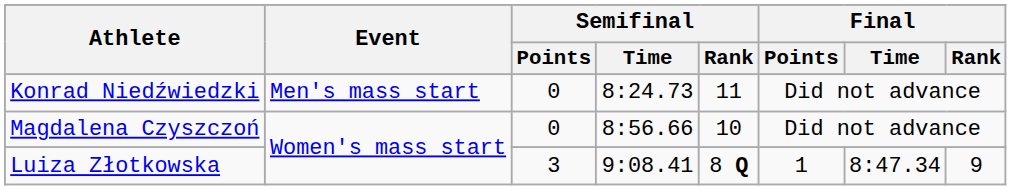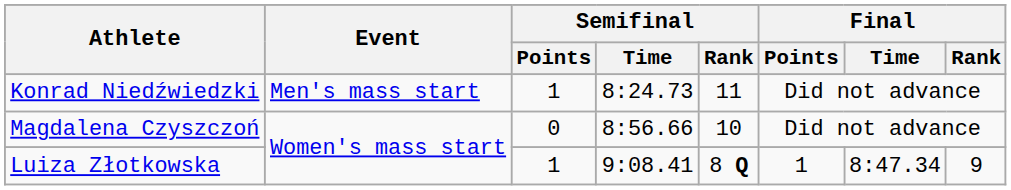Konrad Niedźwiedzki | Semifinal / Points: 0 -> 1
Luiza Złotkowska | Semifinal / Points: 3 -> 1
